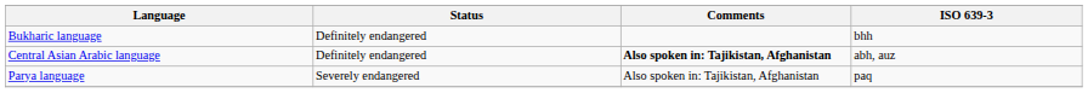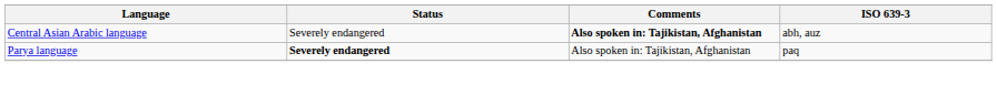- row: Bukharic language | Definitely endangered | bhh
Central Asian Arabic language | Status: Definitely endangered -> Severely endangered
Parya language | Status: normal -> bold
